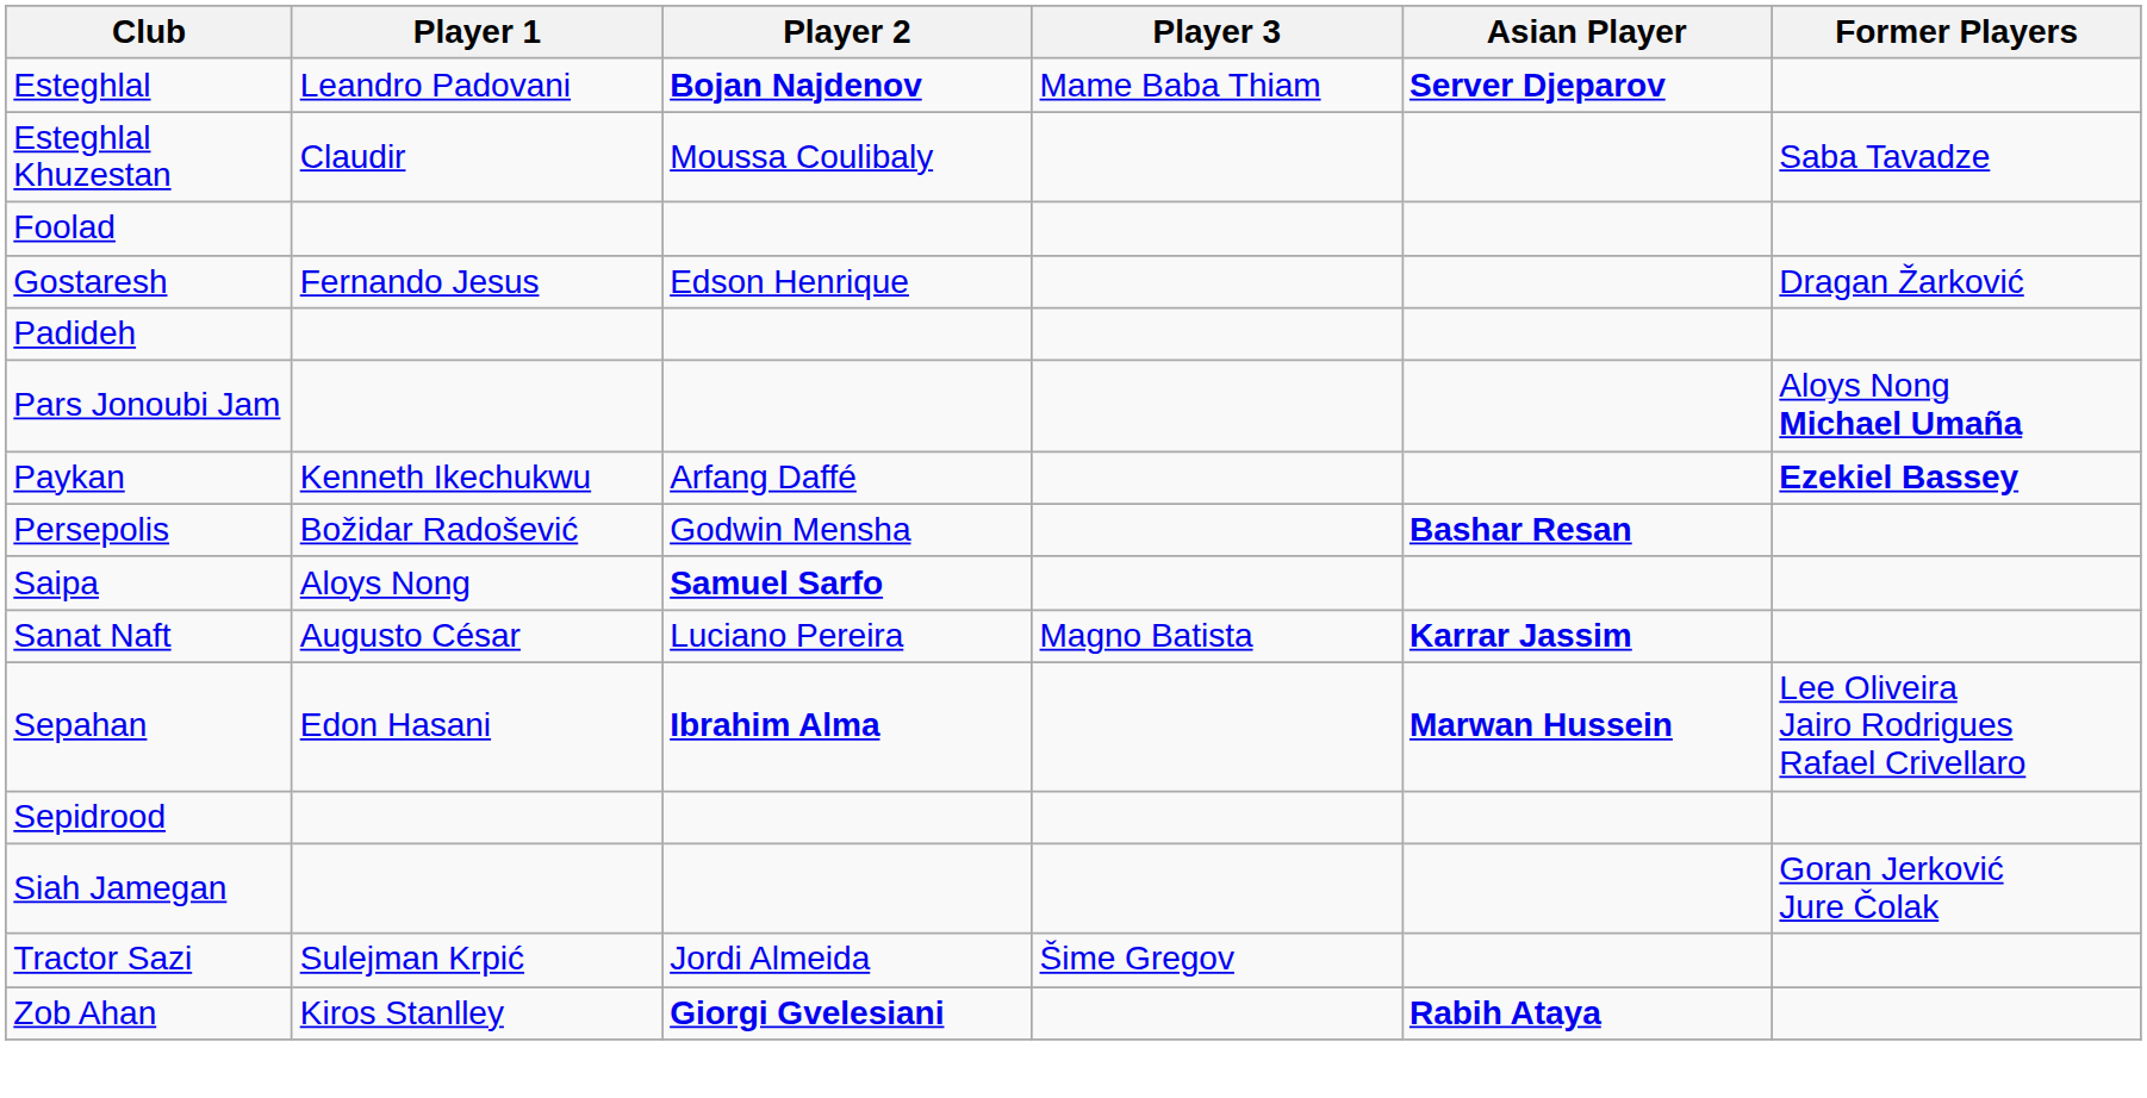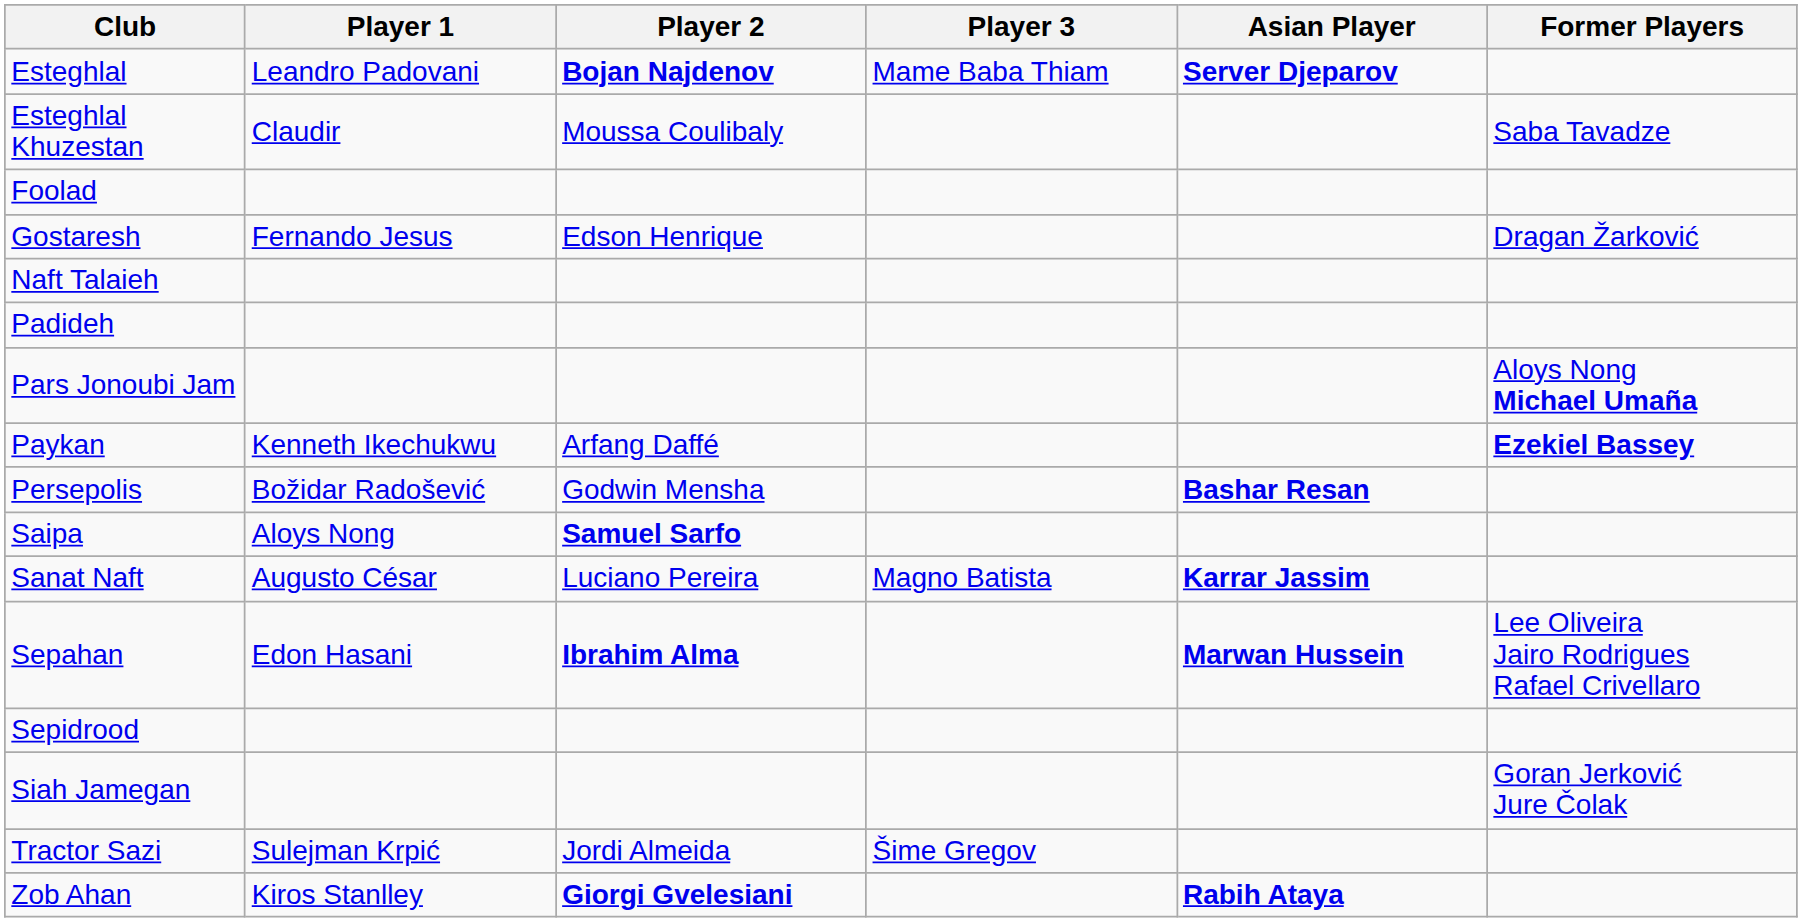+ row: Naft Talaieh
